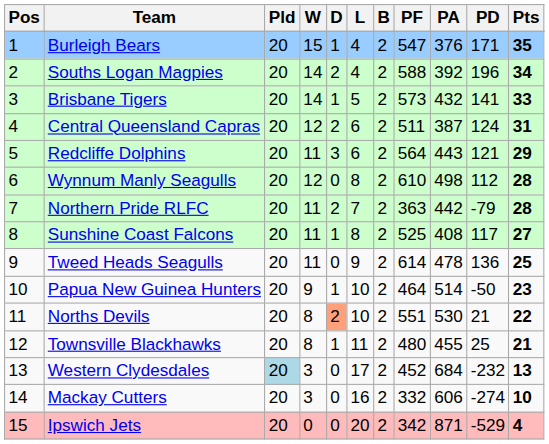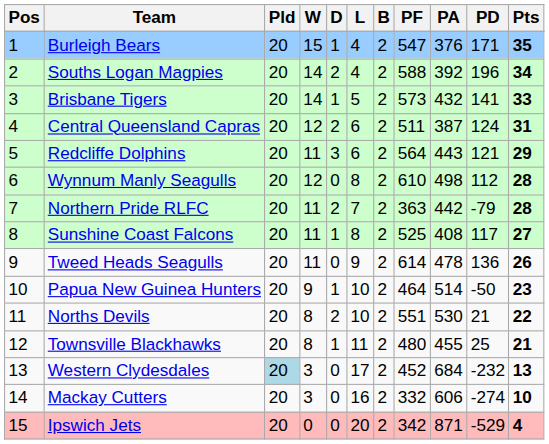Tweed Heads Seagulls | Pts: 25 -> 26
Norths Devils | D: lightsalmon background -> no background
